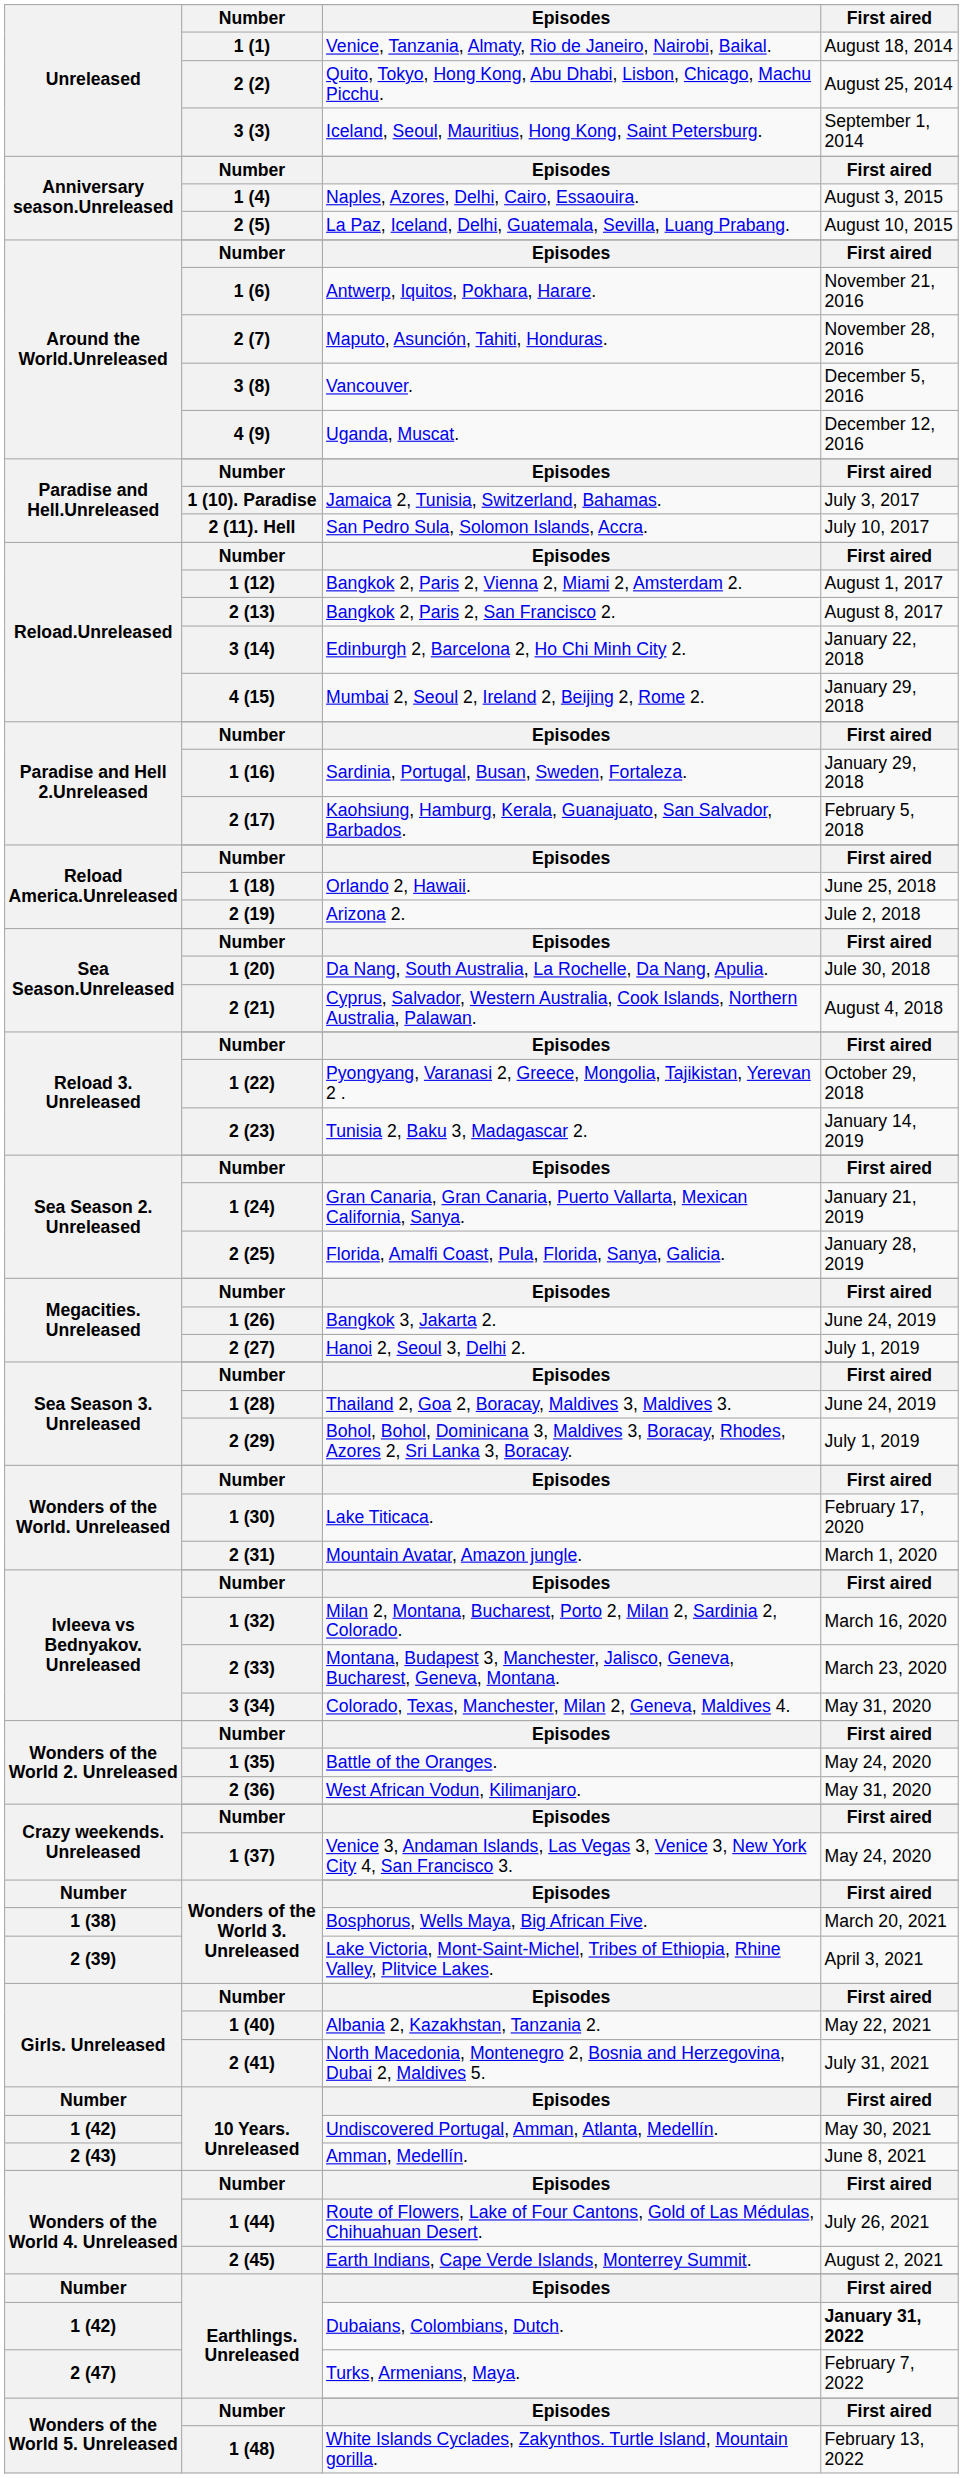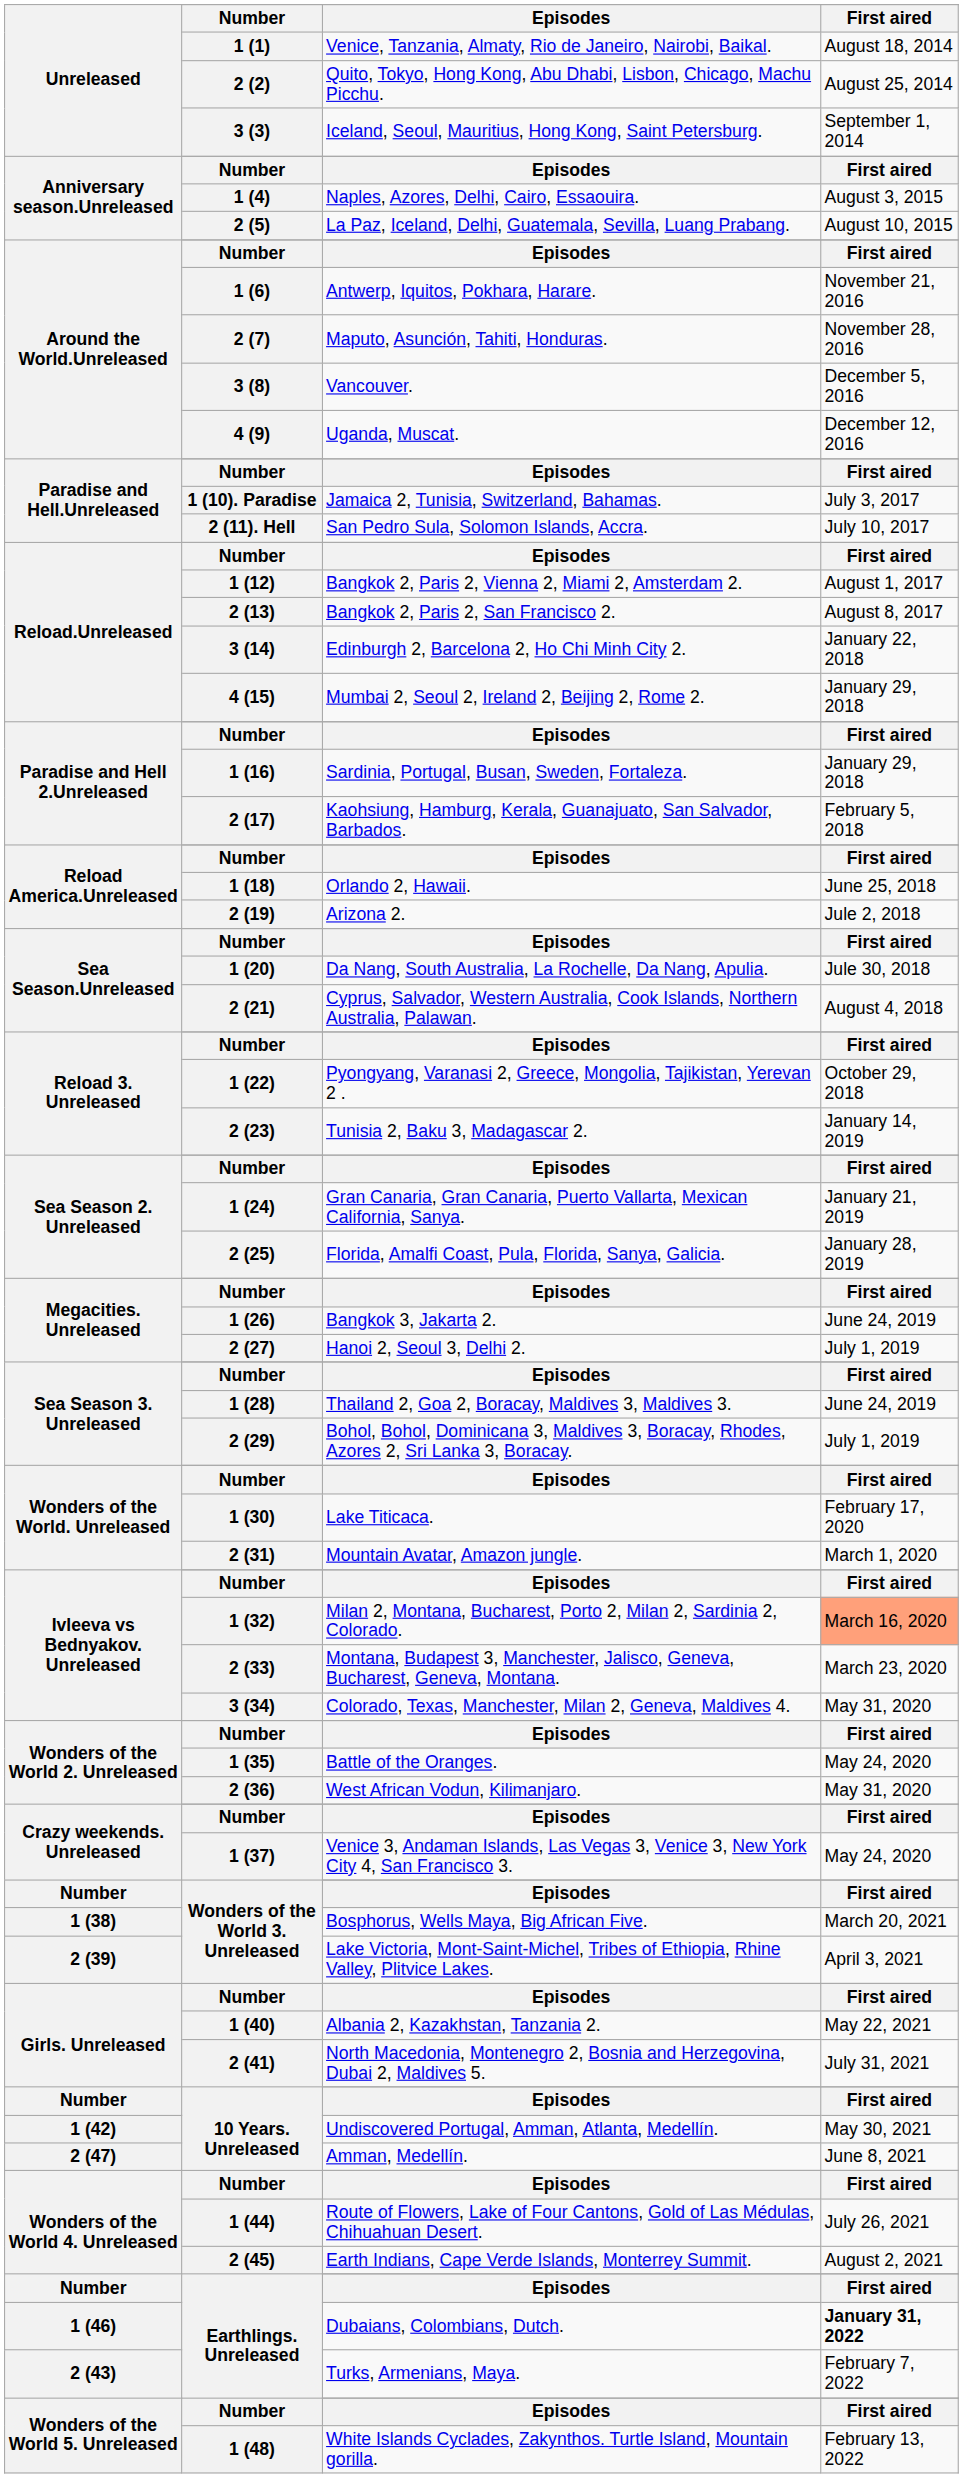1 (32) | First aired: no background -> lightsalmon background
10 Years. Unreleased / Amman, Medellín. | Unreleased: 2 (43) -> 2 (47)
Earthlings. Unreleased / Dubaians, Colombians, Dutch. | Unreleased: 1 (42) -> 1 (46)
Earthlings. Unreleased / Turks, Armenians, Maya. | Unreleased: 2 (47) -> 2 (43)
